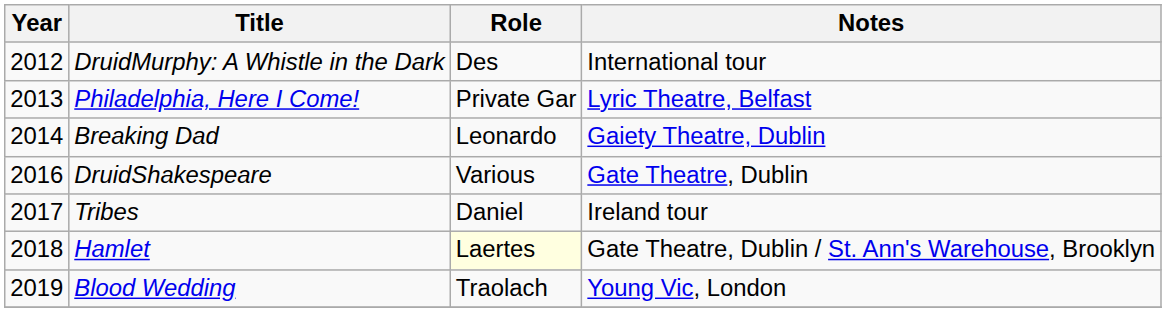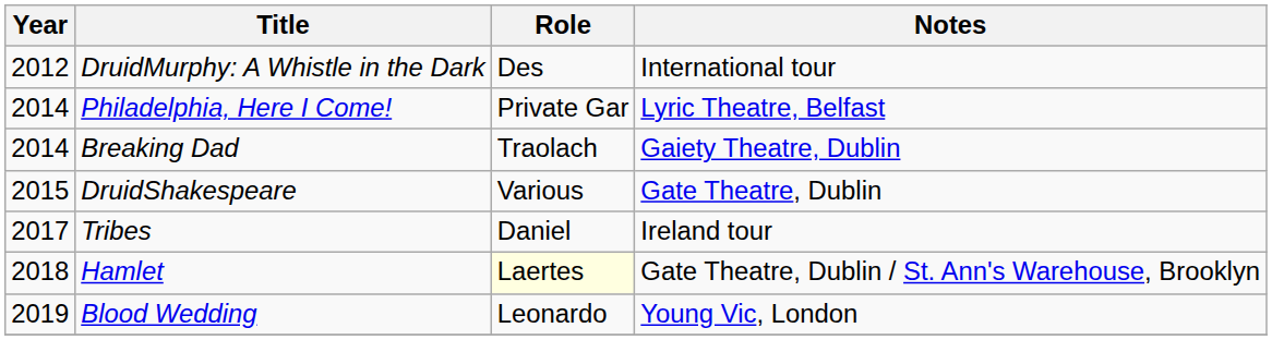Philadelphia, Here I Come! | Year: 2013 -> 2014
Breaking Dad | Role: Leonardo -> Traolach
DruidShakespeare | Year: 2016 -> 2015
Blood Wedding | Role: Traolach -> Leonardo
